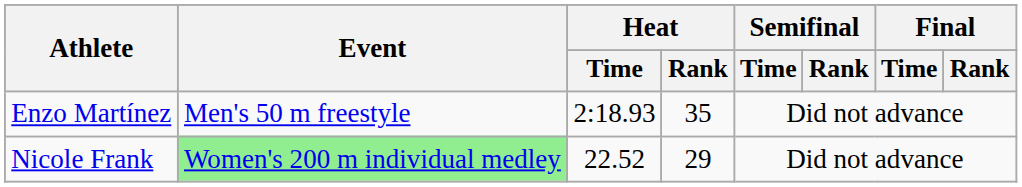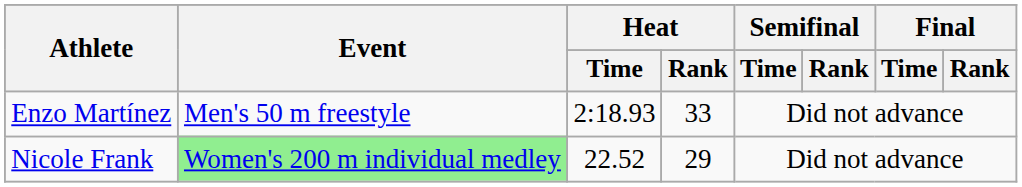Enzo Martínez | Heat / Rank: 35 -> 33
